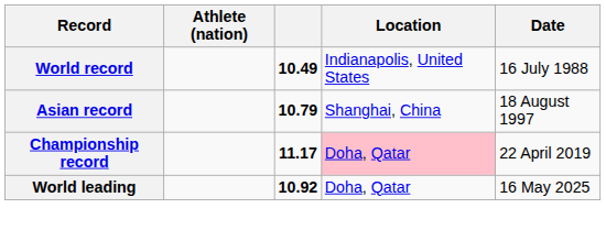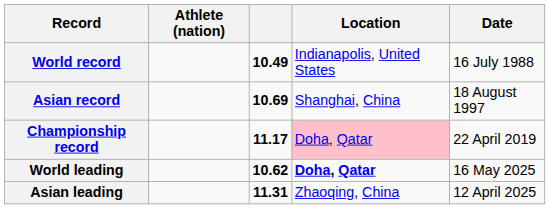Asian record | column 3: 10.79 -> 10.69
World leading | column 3: 10.92 -> 10.62
World leading | Location: normal -> bold
+ row: Asian leading | 11.31 | Zhaoqing, China | 12 April 2025
